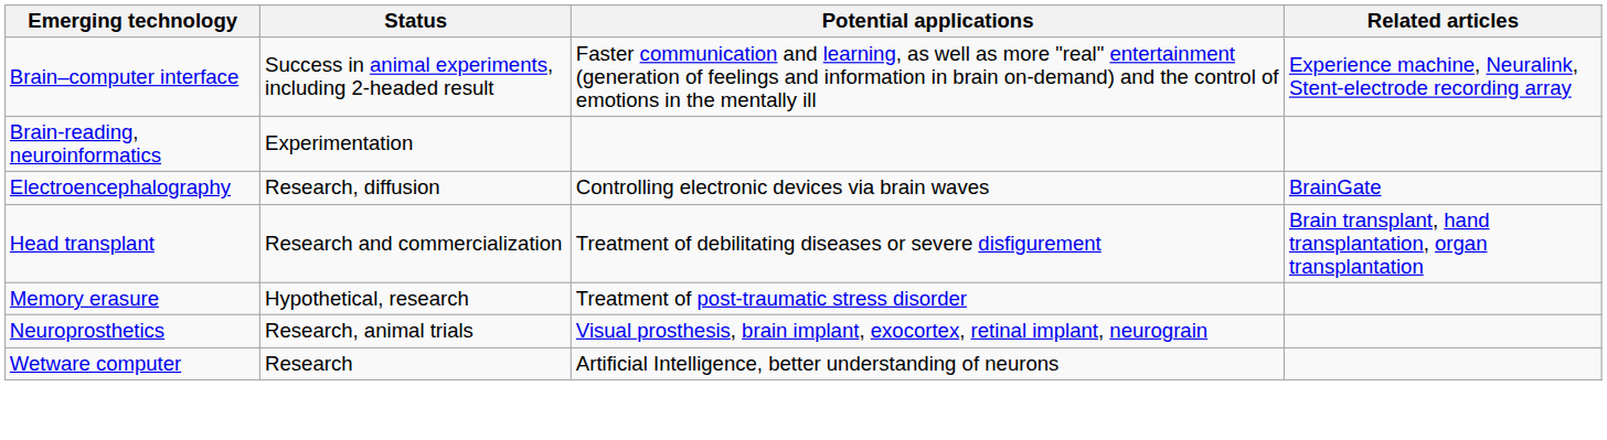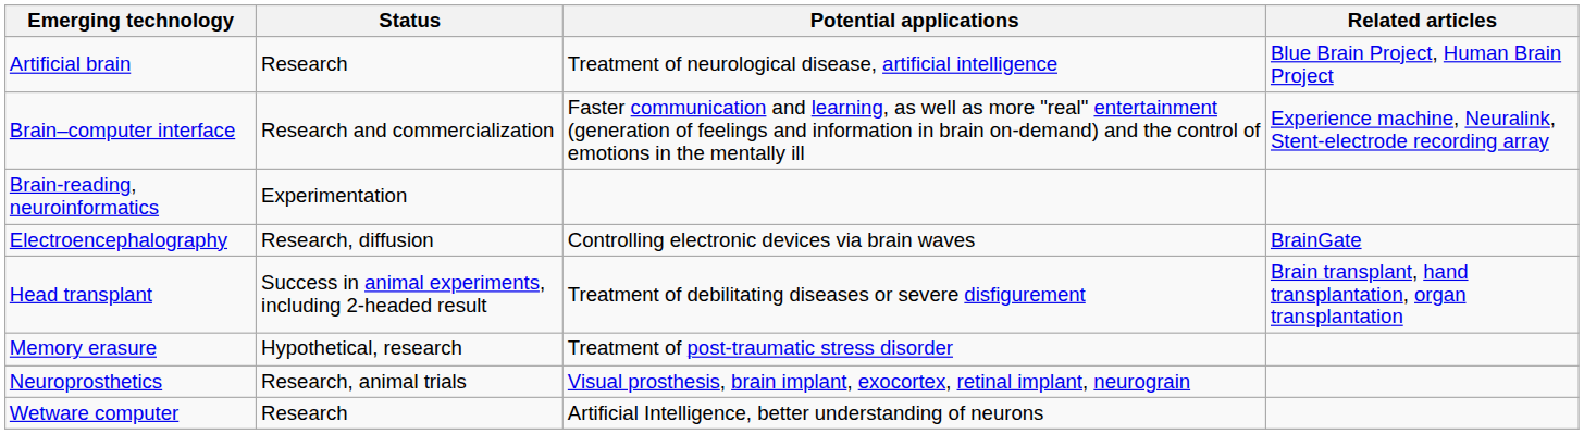+ row: Artificial brain | Research | Treatment of neurological disease, artificial intelligence | Blue Brain Project, Human Brain Project
Brain–computer interface | Status: Success in animal experiments, including 2-headed result -> Research and commercialization
Head transplant | Status: Research and commercialization -> Success in animal experiments, including 2-headed result
